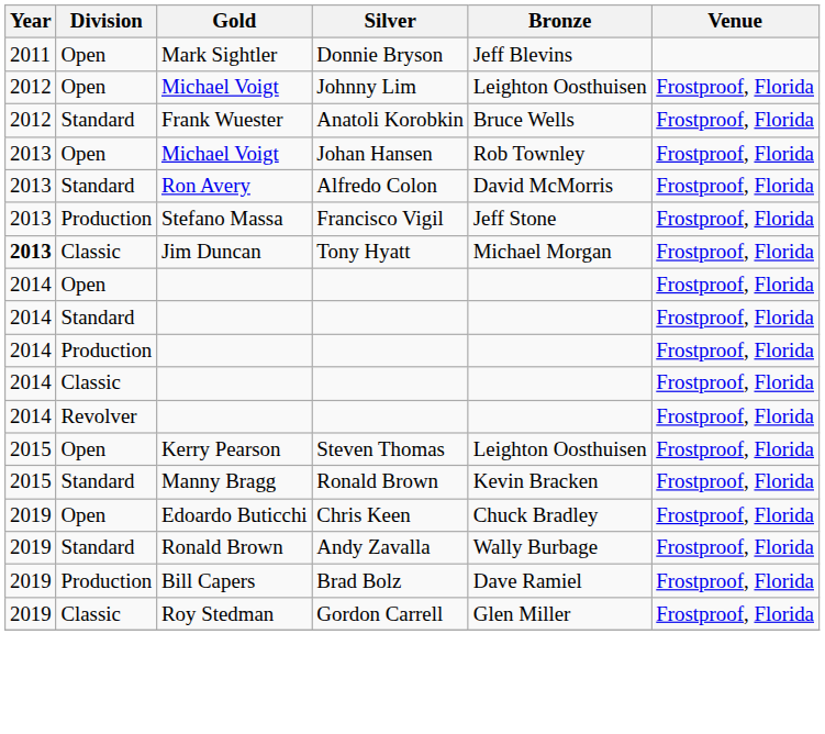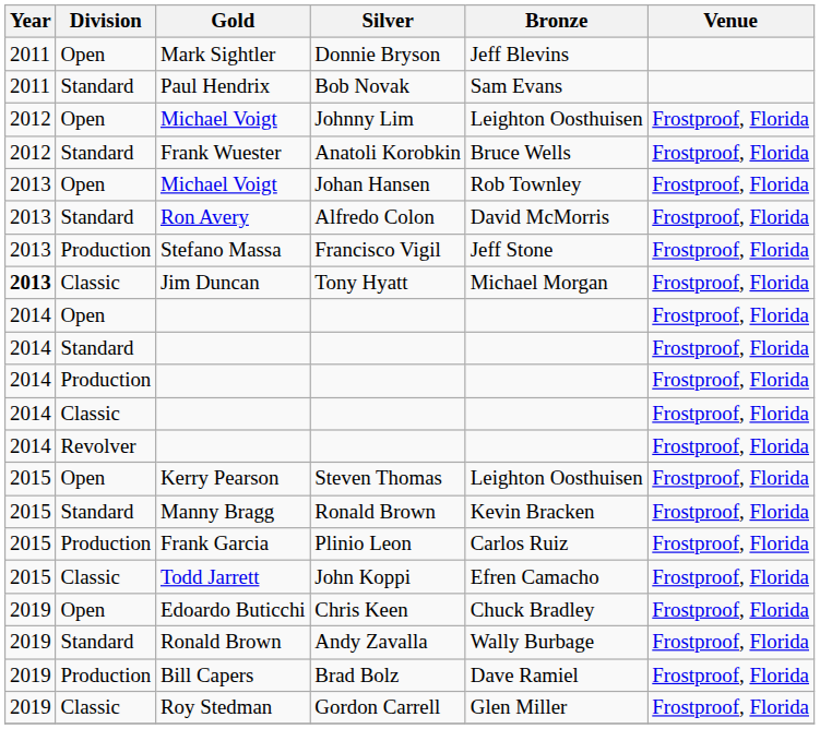+ row: 2011 | Standard | Paul Hendrix | Bob Novak | Sam Evans
+ row: 2015 | Production | Frank Garcia | Plinio Leon | Carlos Ruiz | Frostproof, Florida
+ row: 2015 | Classic | Todd Jarrett | John Koppi | Efren Camacho | Frostproof, Florida
